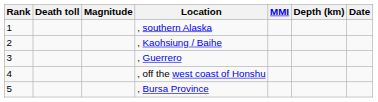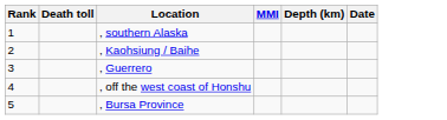- column: Magnitude
